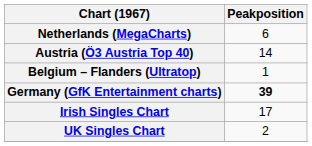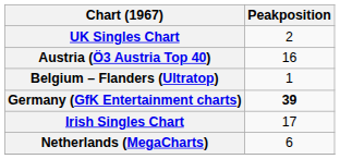rows swapped: UK Singles Chart <-> Netherlands (MegaCharts)
Austria (Ö3 Austria Top 40) | Peakposition: 14 -> 16
